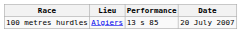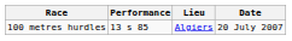columns swapped: Performance <-> Lieu
